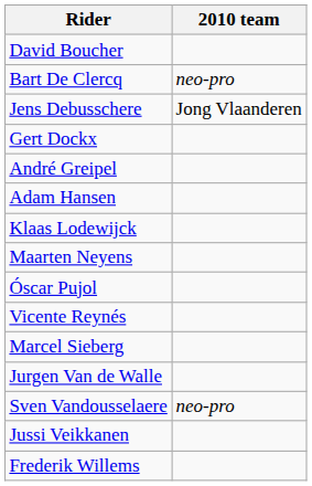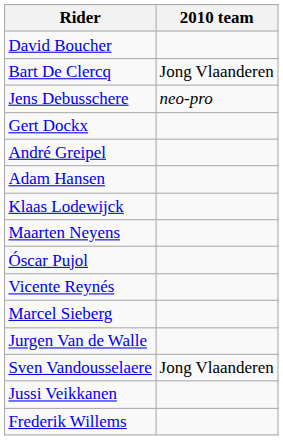Bart De Clercq | 2010 team: neo-pro -> Jong Vlaanderen
Jens Debusschere | 2010 team: Jong Vlaanderen -> neo-pro
Sven Vandousselaere | 2010 team: neo-pro -> Jong Vlaanderen
